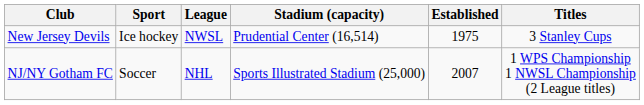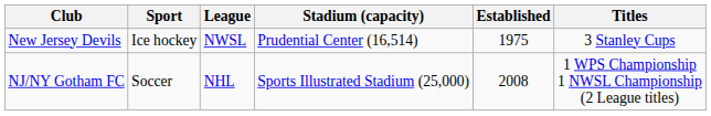NJ/NY Gotham FC | Established: 2007 -> 2008
